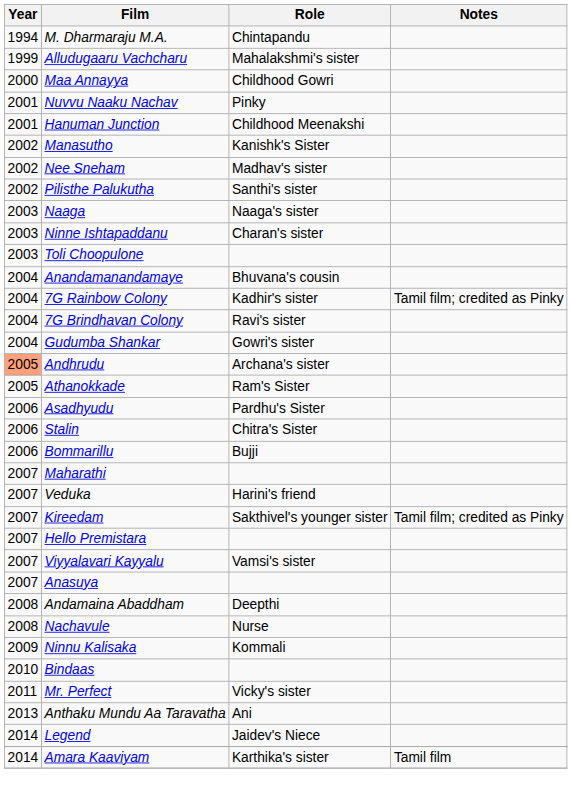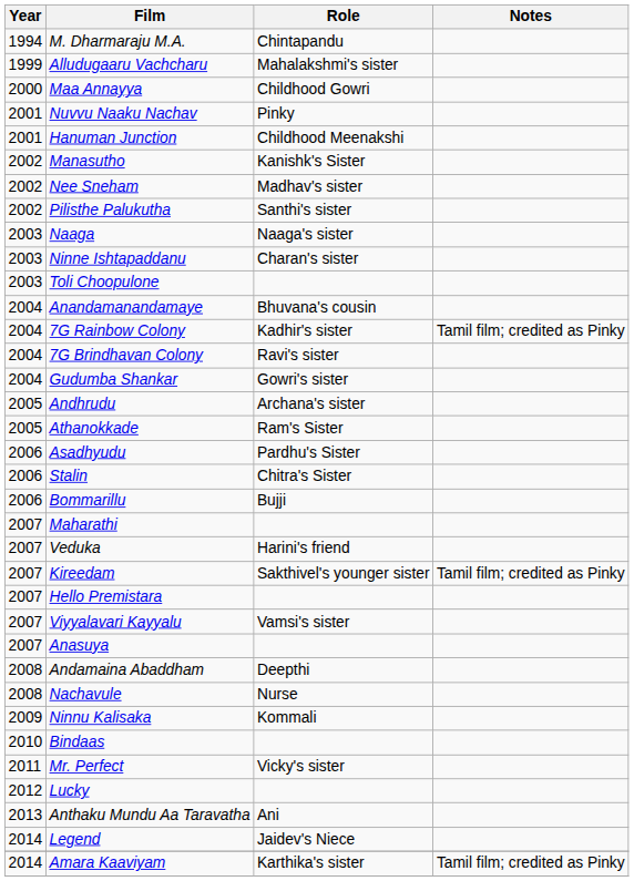Andhrudu | Year: lightsalmon background -> no background
+ row: 2012 | Lucky
Amara Kaaviyam | Notes: Tamil film -> Tamil film; credited as Pinky
